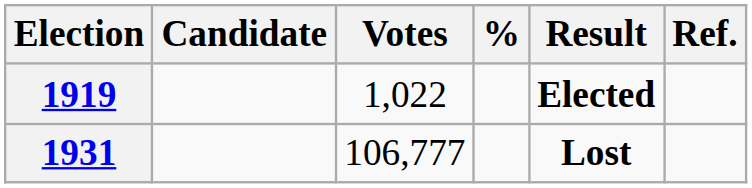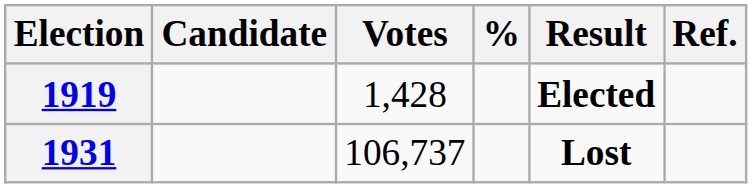1919 | Votes: 1,022 -> 1,428
1931 | Votes: 106,777 -> 106,737
